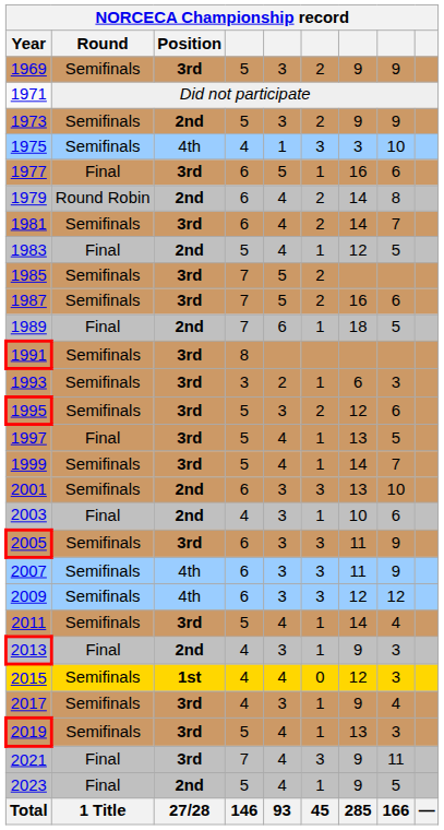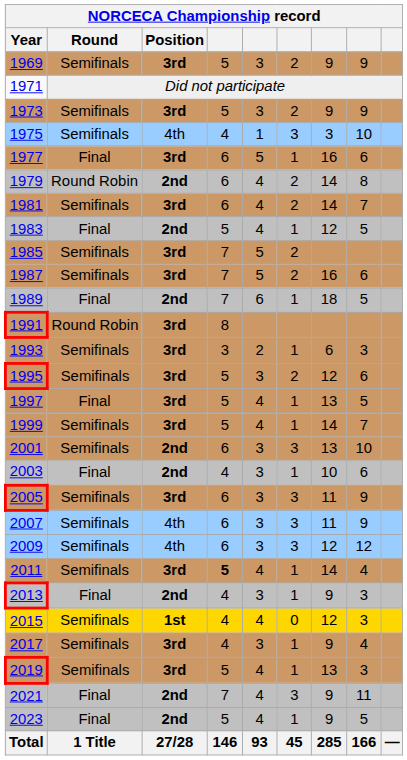1973 | NORCECA Championship record / Position: 2nd -> 3rd
1991 | NORCECA Championship record / Round: Semifinals -> Round Robin
2011 | column 4: normal -> bold
2021 | NORCECA Championship record / Position: 3rd -> 2nd
